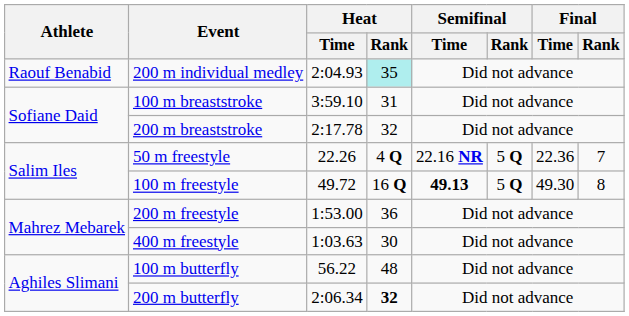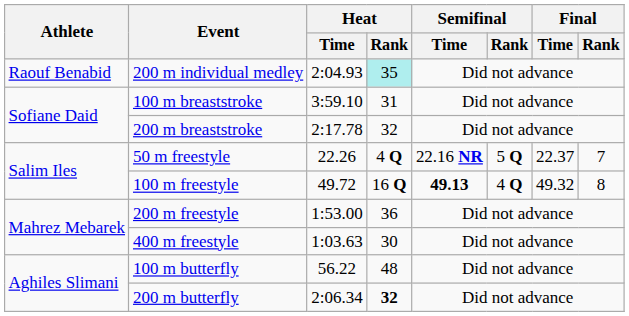50 m freestyle | Final / Time: 22.36 -> 22.37
100 m freestyle | Semifinal / Rank: 5 Q -> 4 Q
100 m freestyle | Final / Time: 49.30 -> 49.32
